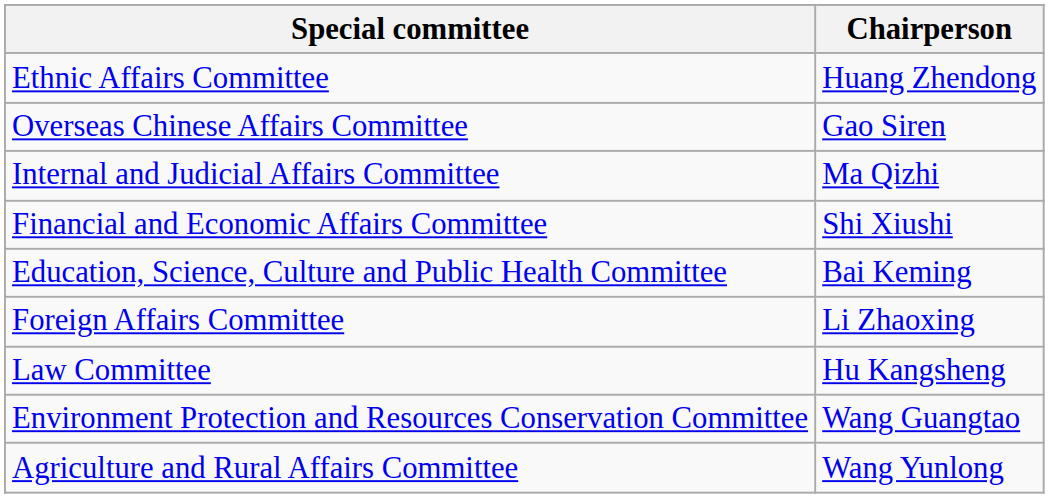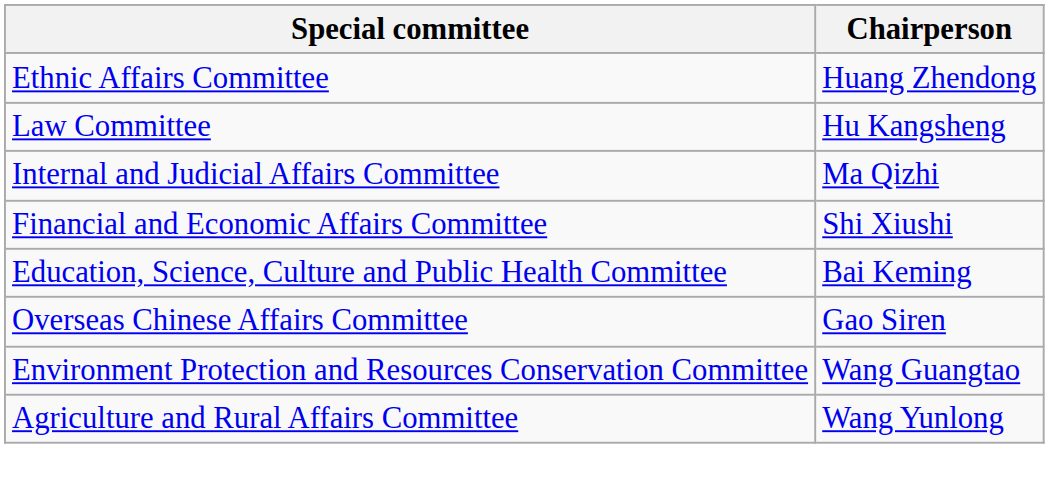rows swapped: Law Committee <-> Overseas Chinese Affairs Committee
- row: Foreign Affairs Committee | Li Zhaoxing
